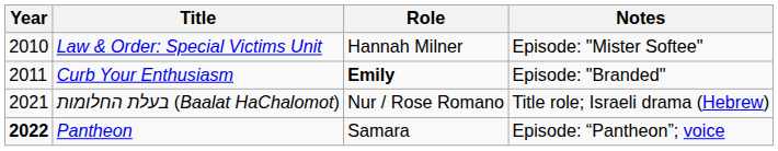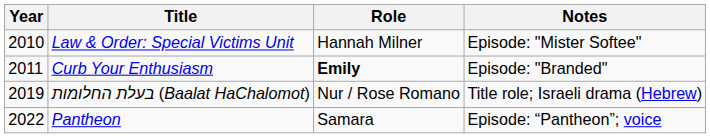בעלת החלומות (Baalat HaChalomot) | Year: 2021 -> 2019
Pantheon | Year: bold -> normal
